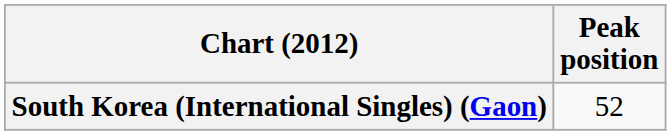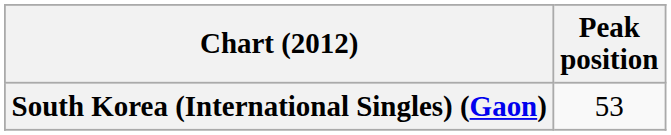South Korea (International Singles) (Gaon) | Peak position: 52 -> 53
